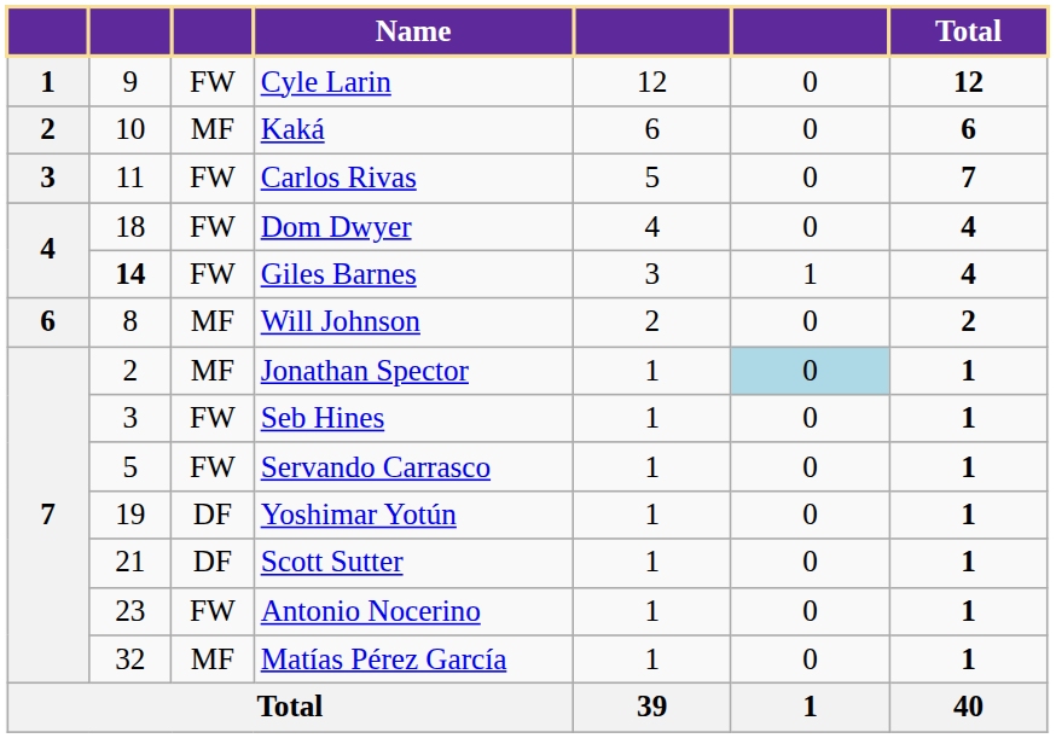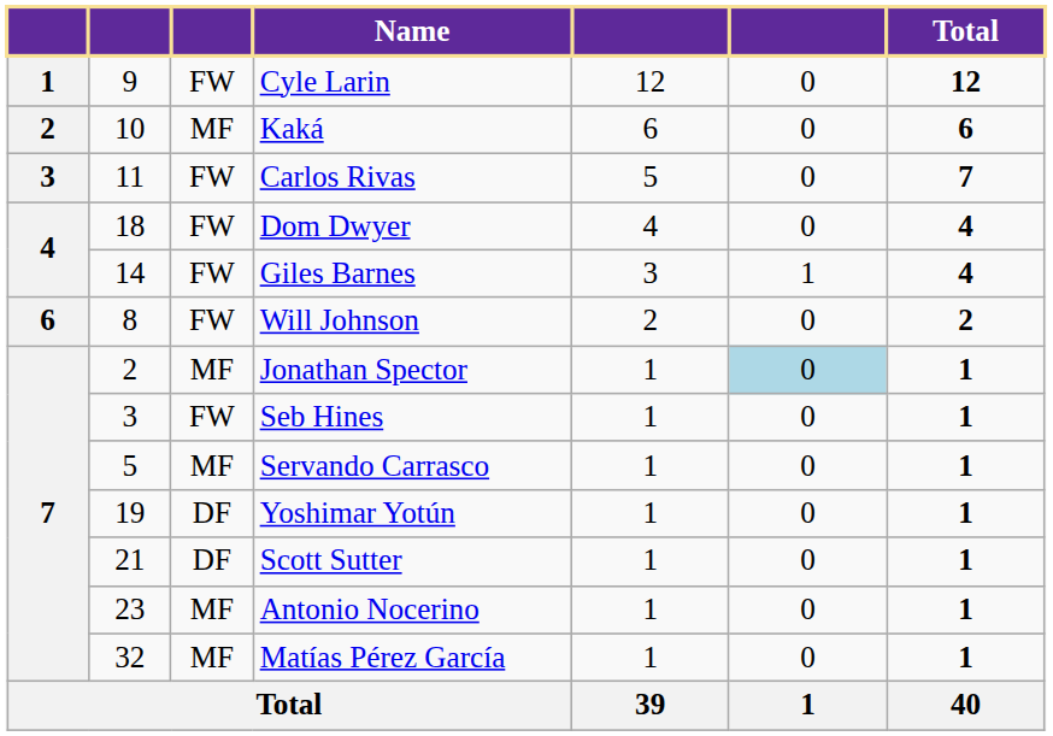Giles Barnes | column 2: bold -> normal
Will Johnson | column 3: MF -> FW
Servando Carrasco | column 3: FW -> MF
Antonio Nocerino | column 3: FW -> MF
